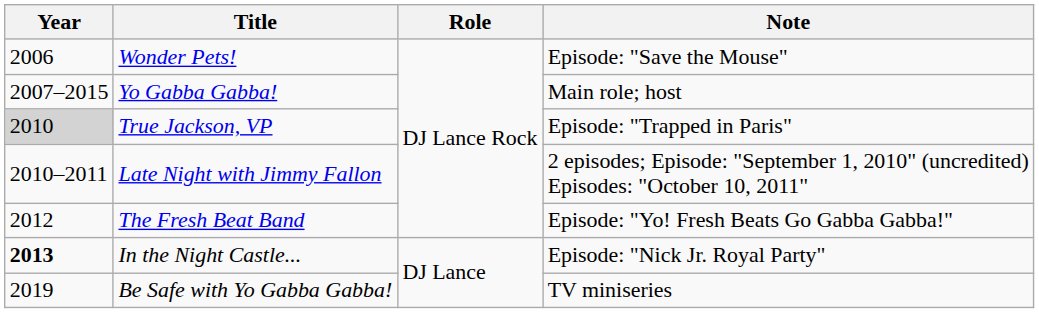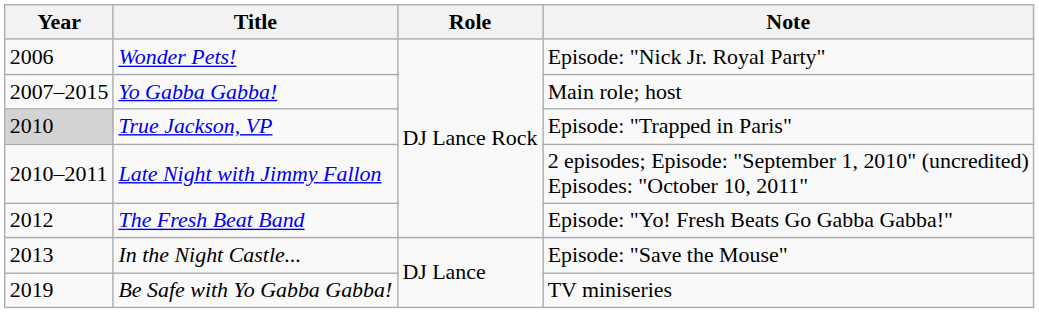Wonder Pets! | Note: Episode: "Save the Mouse" -> Episode: "Nick Jr. Royal Party"
In the Night Castle... | Year: bold -> normal
In the Night Castle... | Note: Episode: "Nick Jr. Royal Party" -> Episode: "Save the Mouse"
